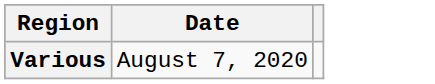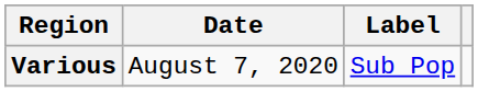+ column: Label | Sub Pop
